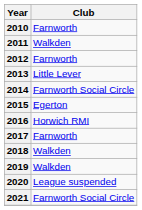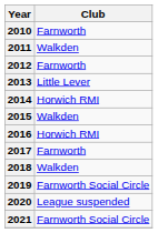2014 | Club: Farnworth Social Circle -> Horwich RMI
2015 | Club: Egerton -> Walkden
2019 | Club: Walkden -> Farnworth Social Circle
